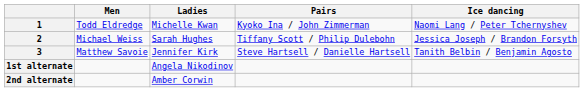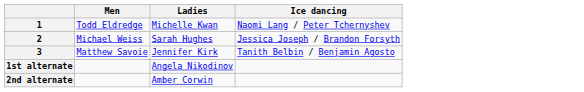- column: Pairs | Kyoko Ina / John Zimmerman | Tiffany Scott / Philip Dulebohn | Steve Hartsell / Danielle Hartsell
